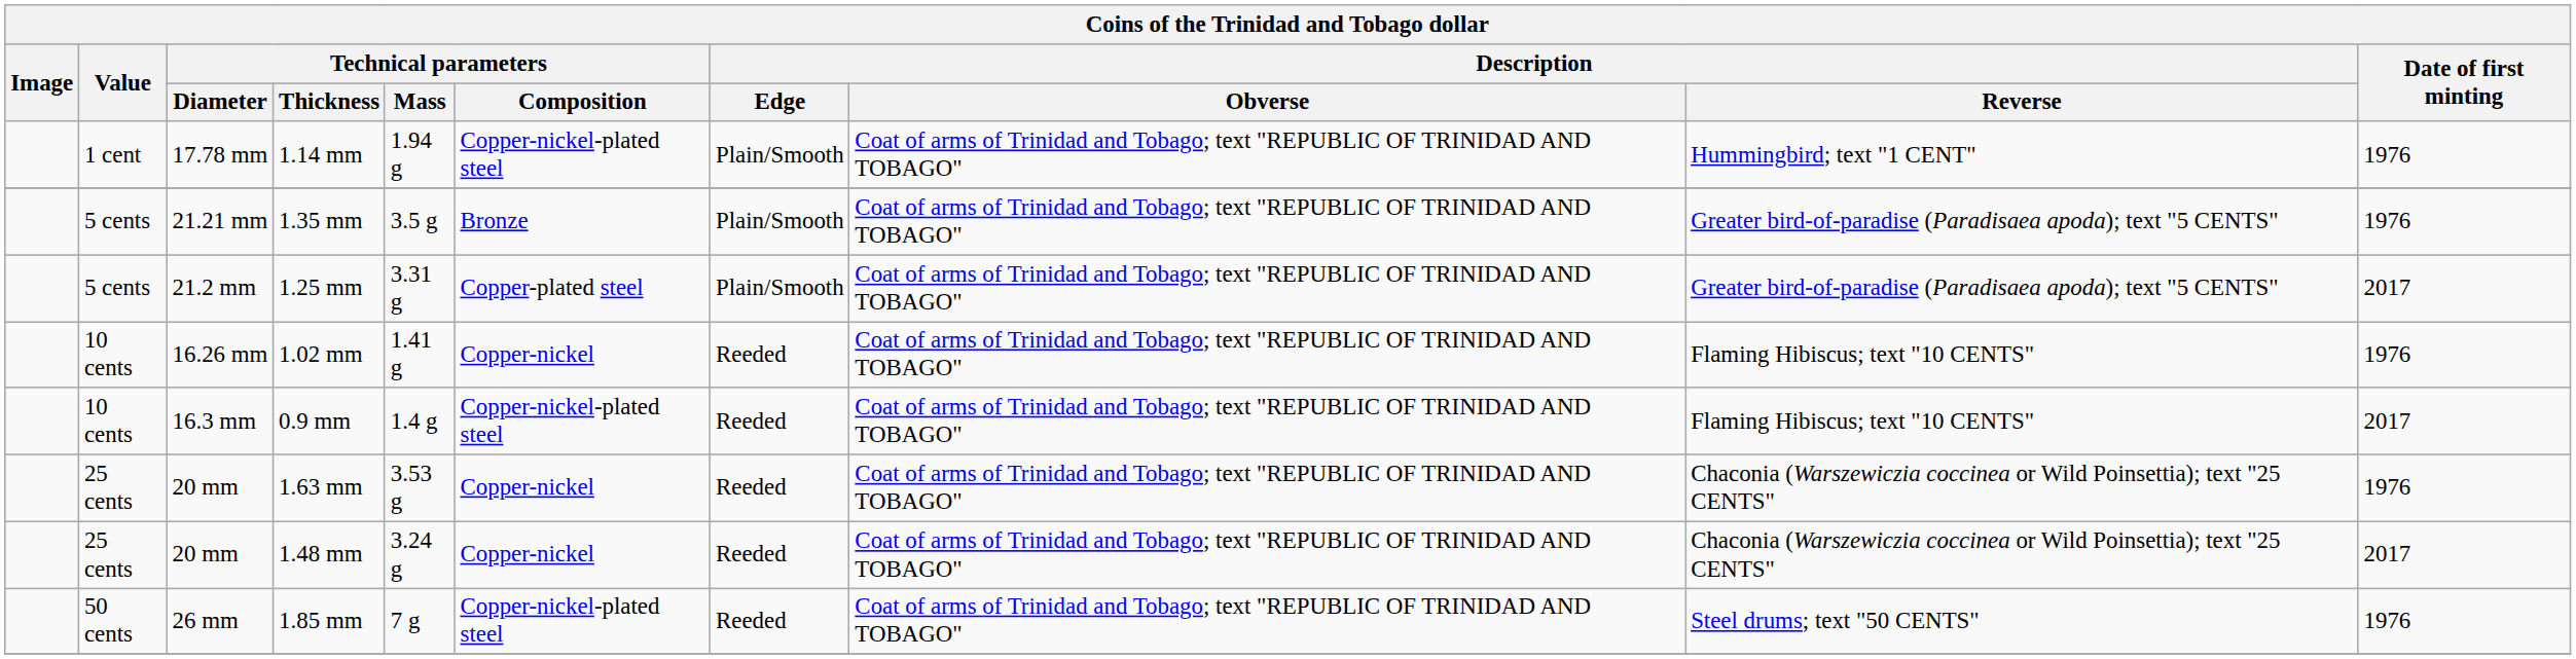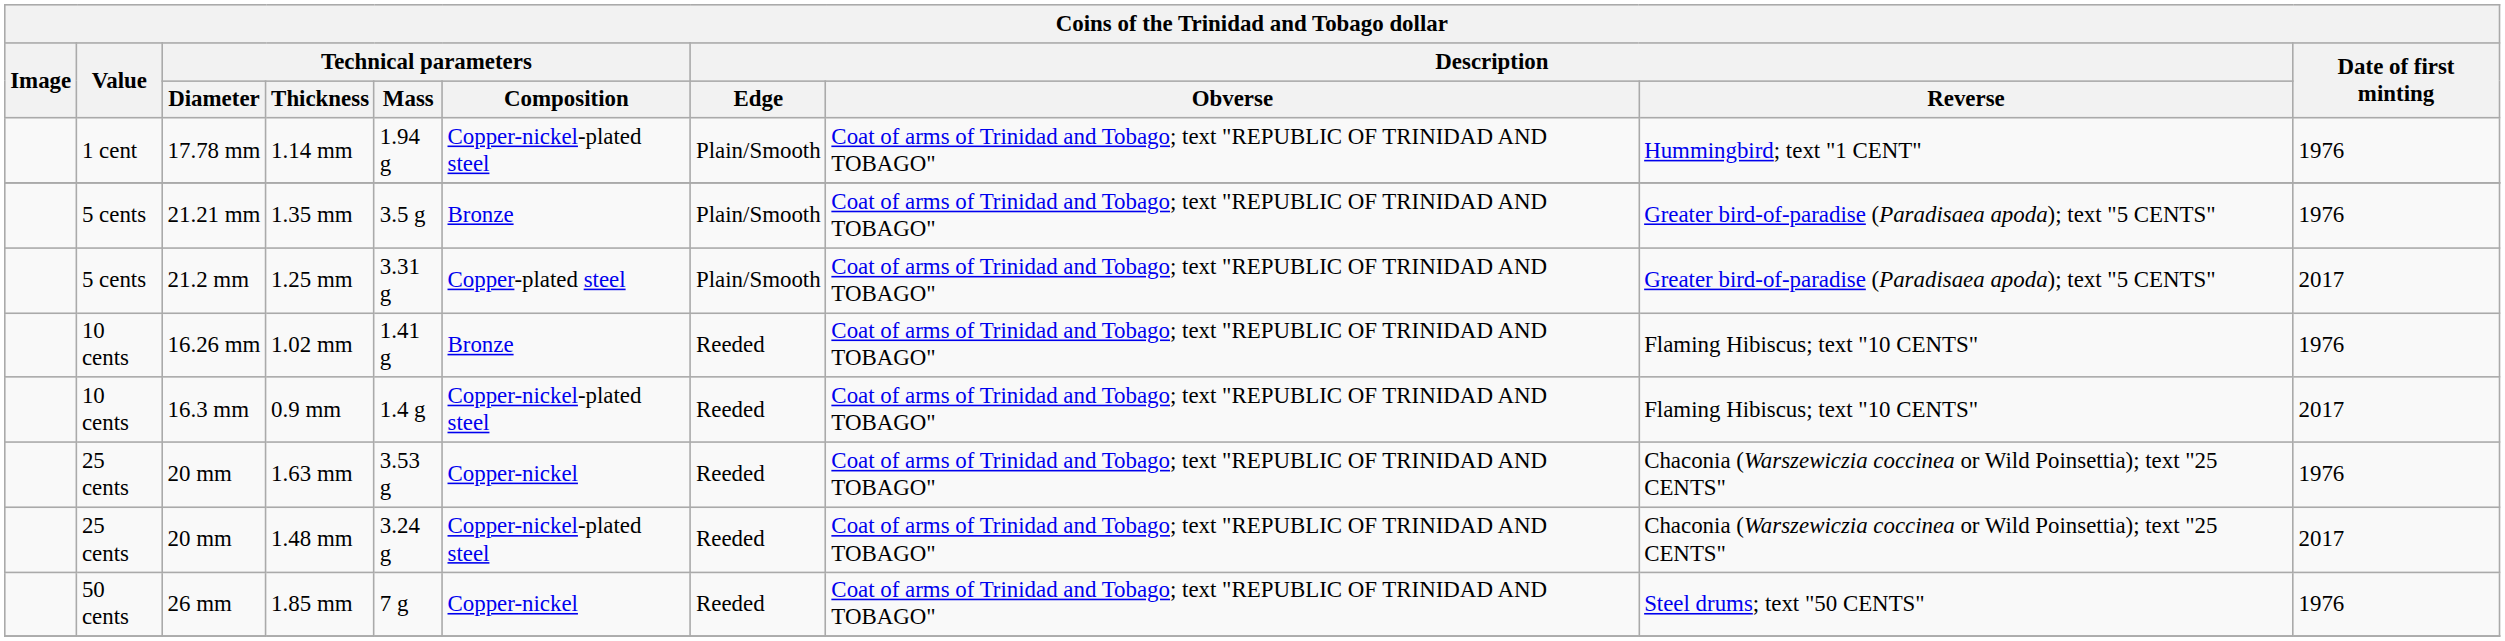1.02 mm | Technical parameters / Composition: Copper-nickel -> Bronze
1.48 mm | Technical parameters / Composition: Copper-nickel -> Copper-nickel-plated steel
1.85 mm | Technical parameters / Composition: Copper-nickel-plated steel -> Copper-nickel
